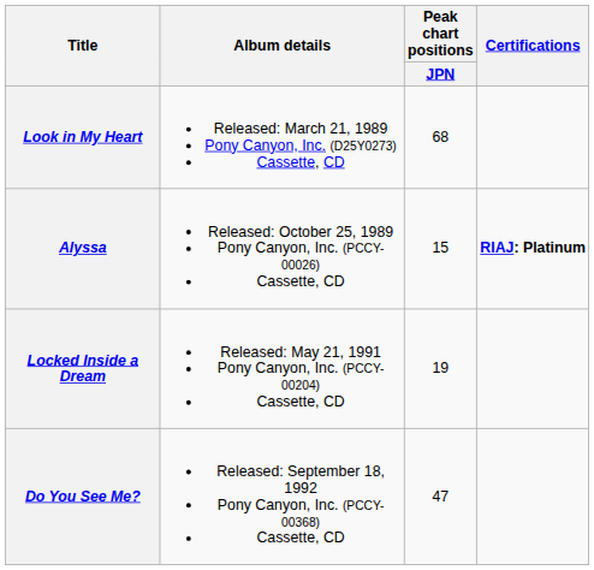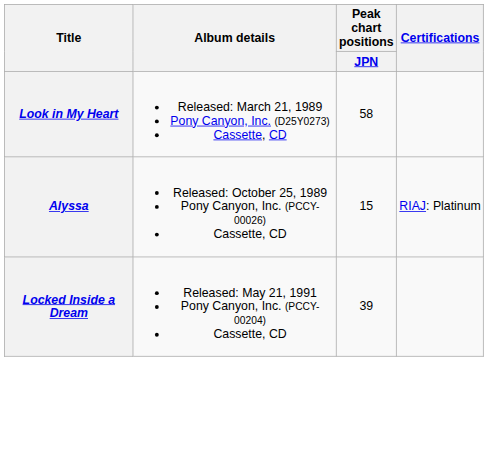Look in My Heart | Peak chart positions / JPN: 68 -> 58
Alyssa | Certifications: bold -> normal
Locked Inside a Dream | Peak chart positions / JPN: 19 -> 39
- row: Do You See Me? | Released: September 18, 1992 Pony Canyon, Inc. (PCCY-00368) Cassette, CD | 47
